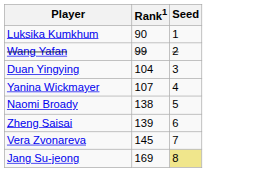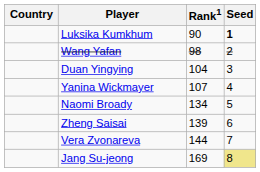+ column: Country
Luksika Kumkhum | Seed: normal -> bold
Wang Yafan | Rank1: 99 -> 98
Naomi Broady | Rank1: 138 -> 134
Vera Zvonareva | Rank1: 145 -> 144
